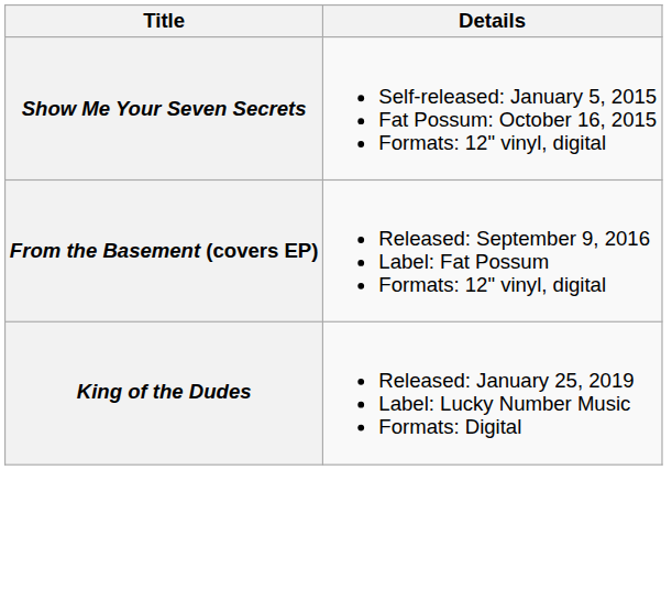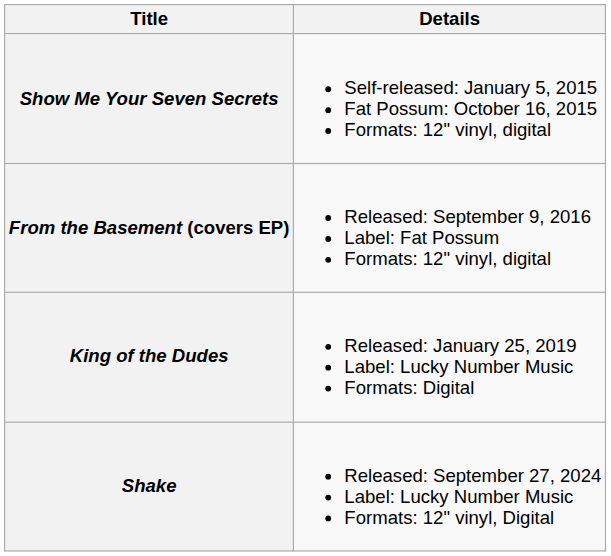+ row: Shake | Released: September 27, 2024 Label: Lucky Number Music Formats: 12" vinyl, Digital
